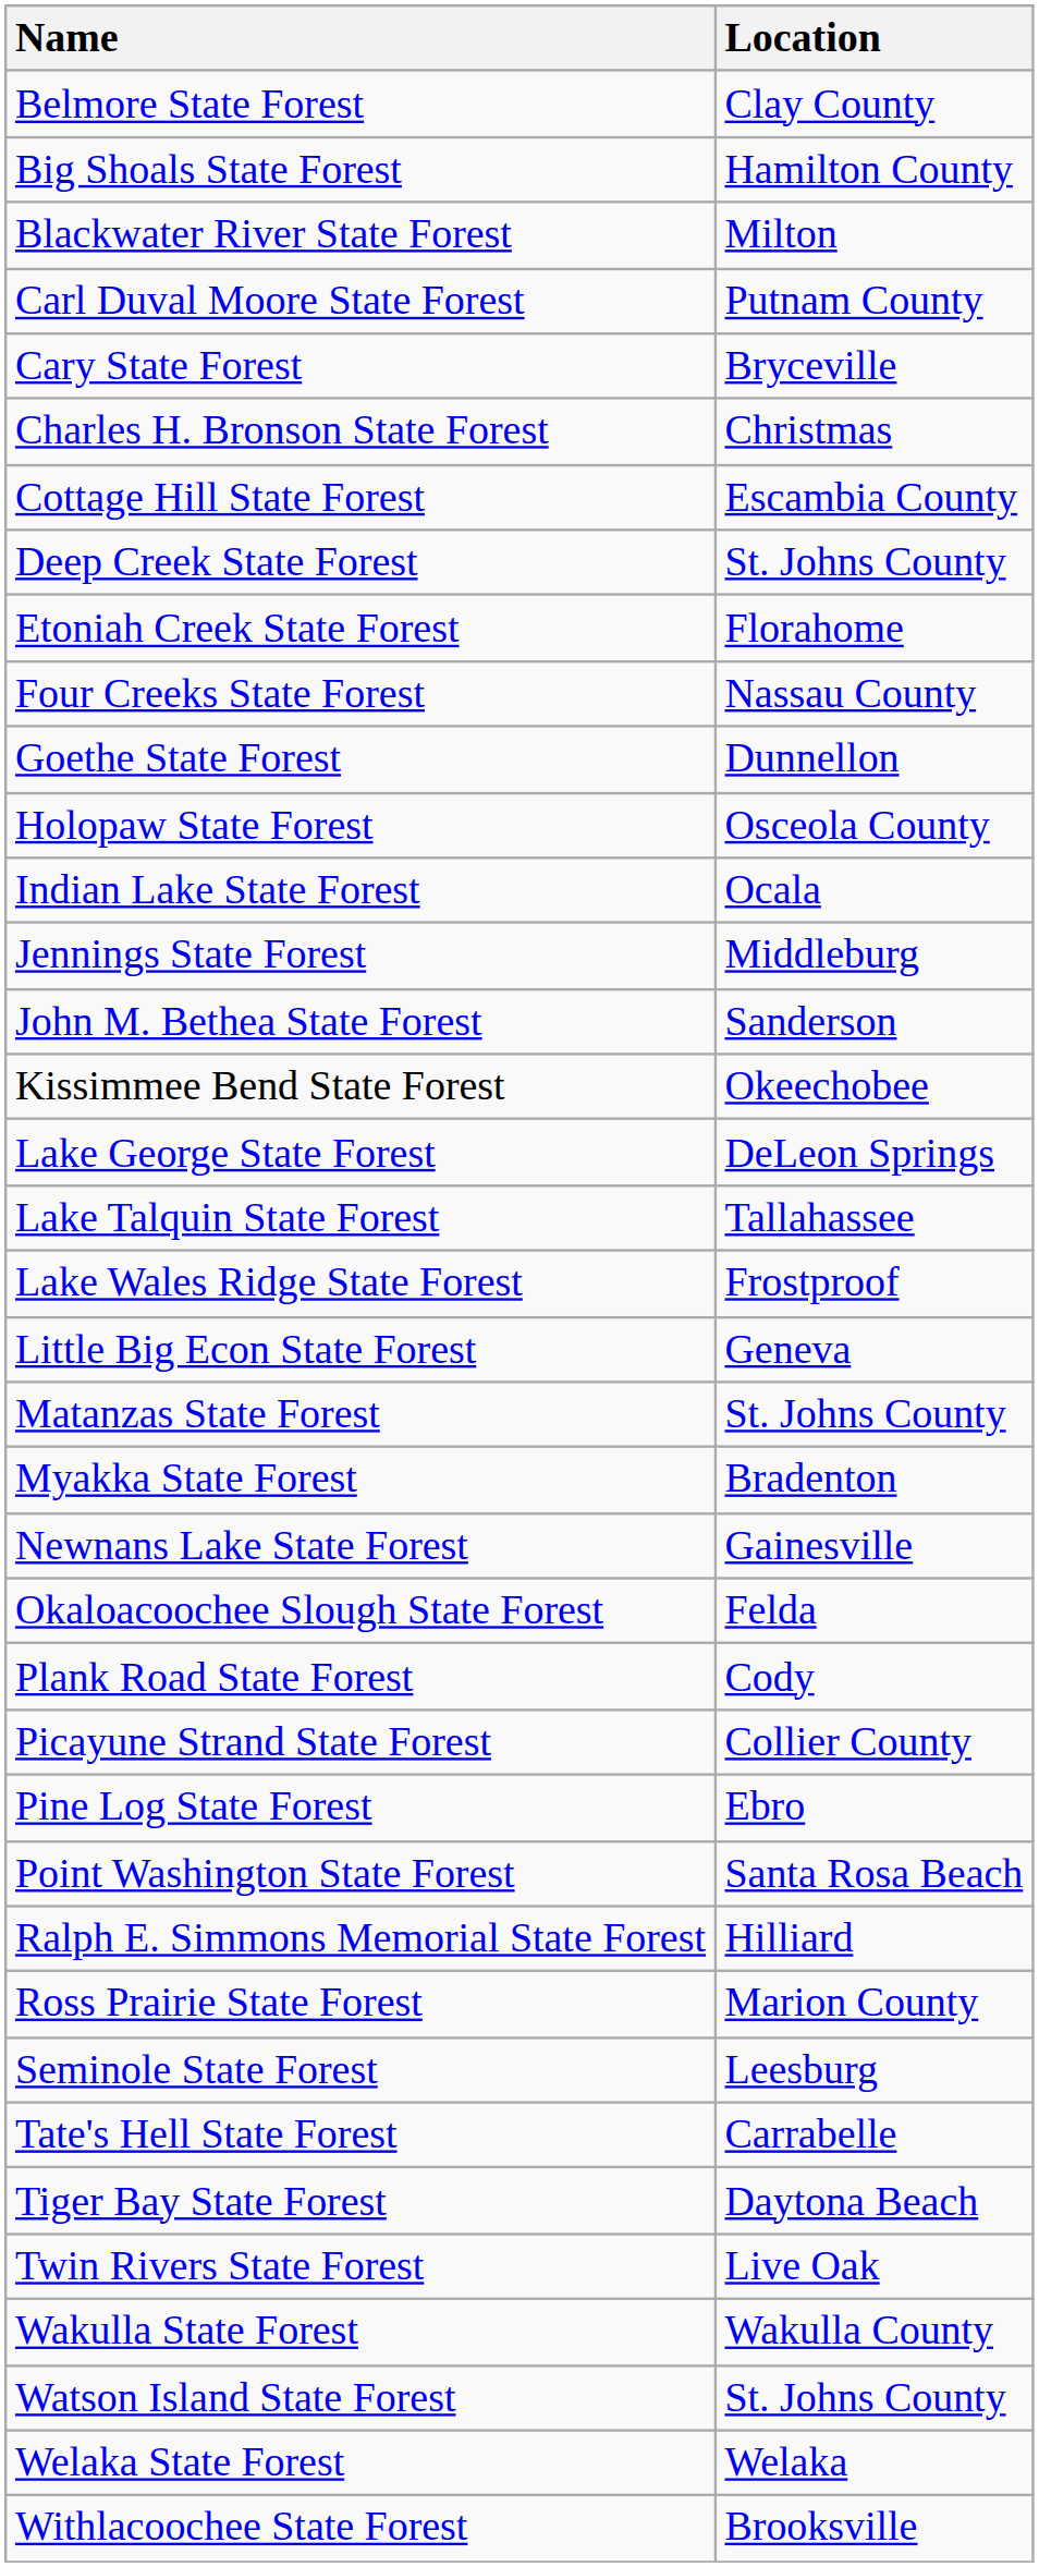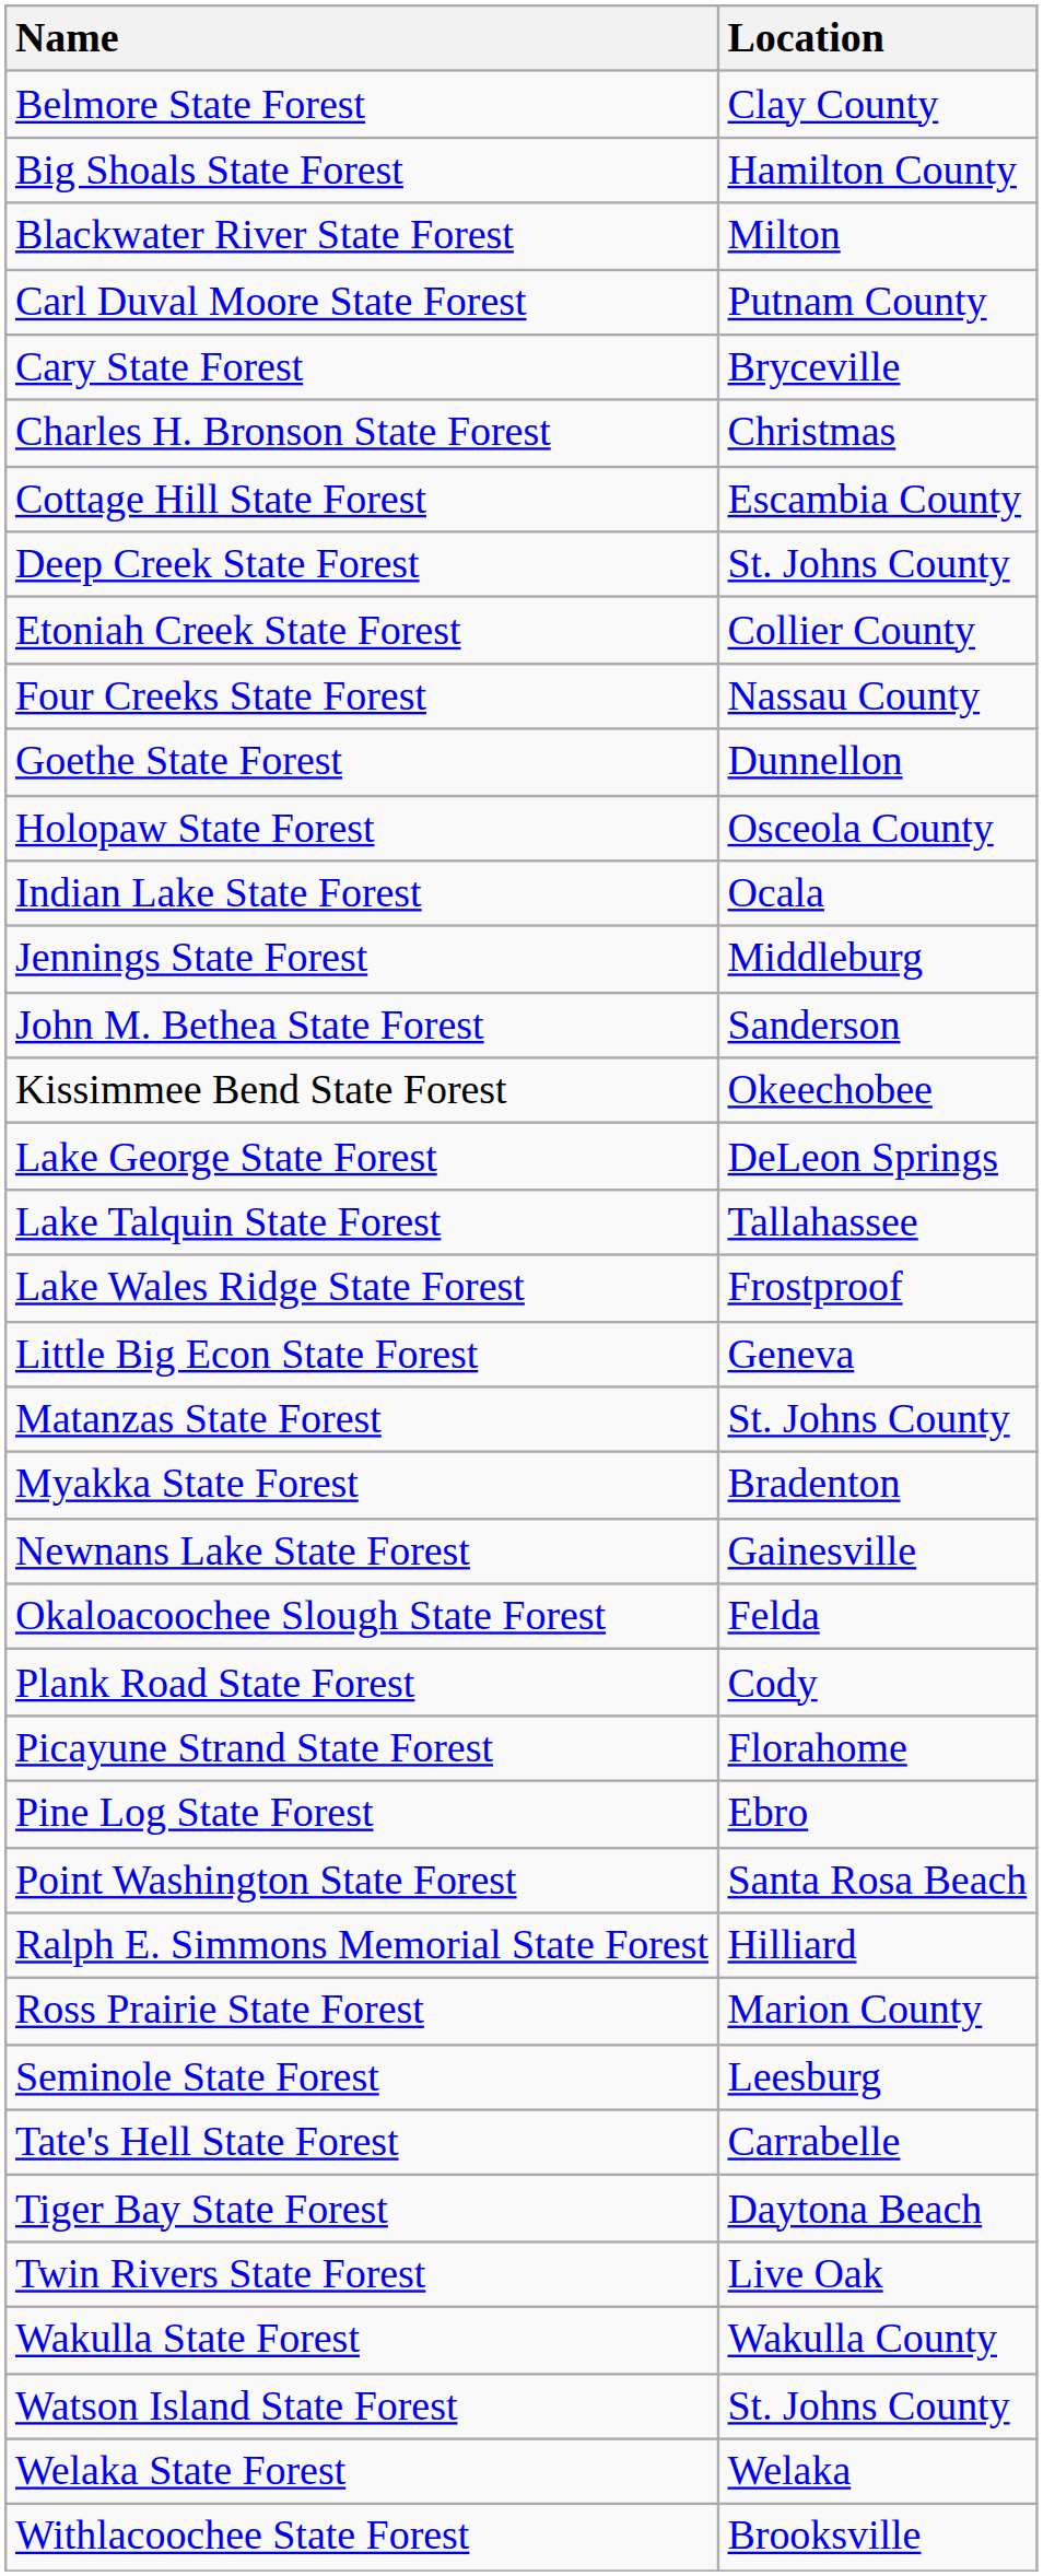Etoniah Creek State Forest | Location: Florahome -> Collier County
Picayune Strand State Forest | Location: Collier County -> Florahome
